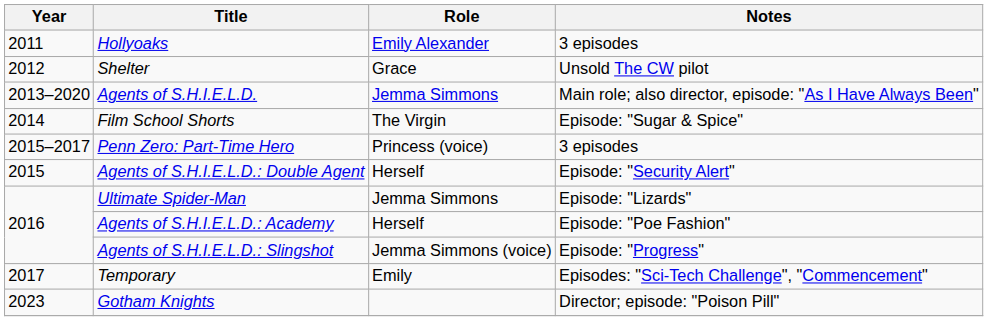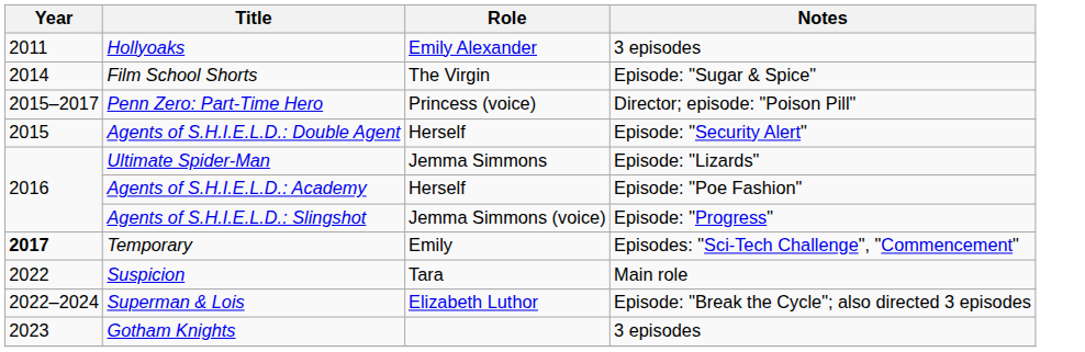- row: 2012 | Shelter | Grace | Unsold The CW pilot
- row: 2013–2020 | Agents of S.H.I.E.L.D. | Jemma Simmons | Main role; also director, episode: "As I Have Always Been"
Penn Zero: Part-Time Hero | Notes: 3 episodes -> Director; episode: "Poison Pill"
Temporary | Year: normal -> bold
+ row: 2022 | Suspicion | Tara | Main role
+ row: 2022–2024 | Superman & Lois | Elizabeth Luthor | Episode: "Break the Cycle"; also directed 3 episodes
Gotham Knights | Notes: Director; episode: "Poison Pill" -> 3 episodes
